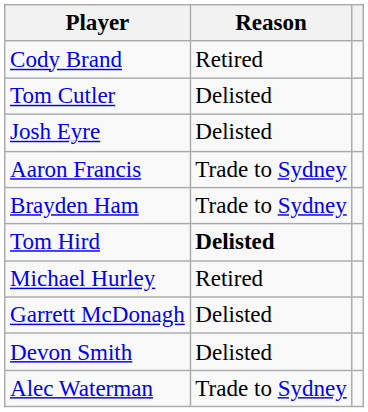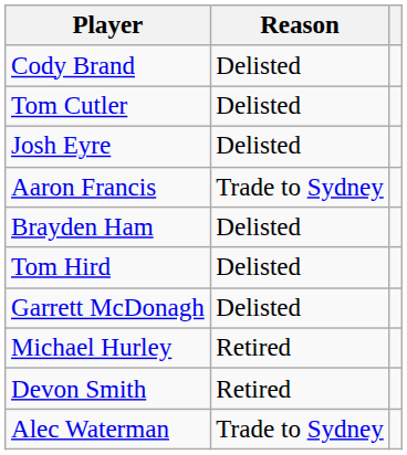Cody Brand | Reason: Retired -> Delisted
Brayden Ham | Reason: Trade to Sydney -> Delisted
Tom Hird | Reason: bold -> normal
rows swapped: Michael Hurley <-> Garrett McDonagh
Devon Smith | Reason: Delisted -> Retired
